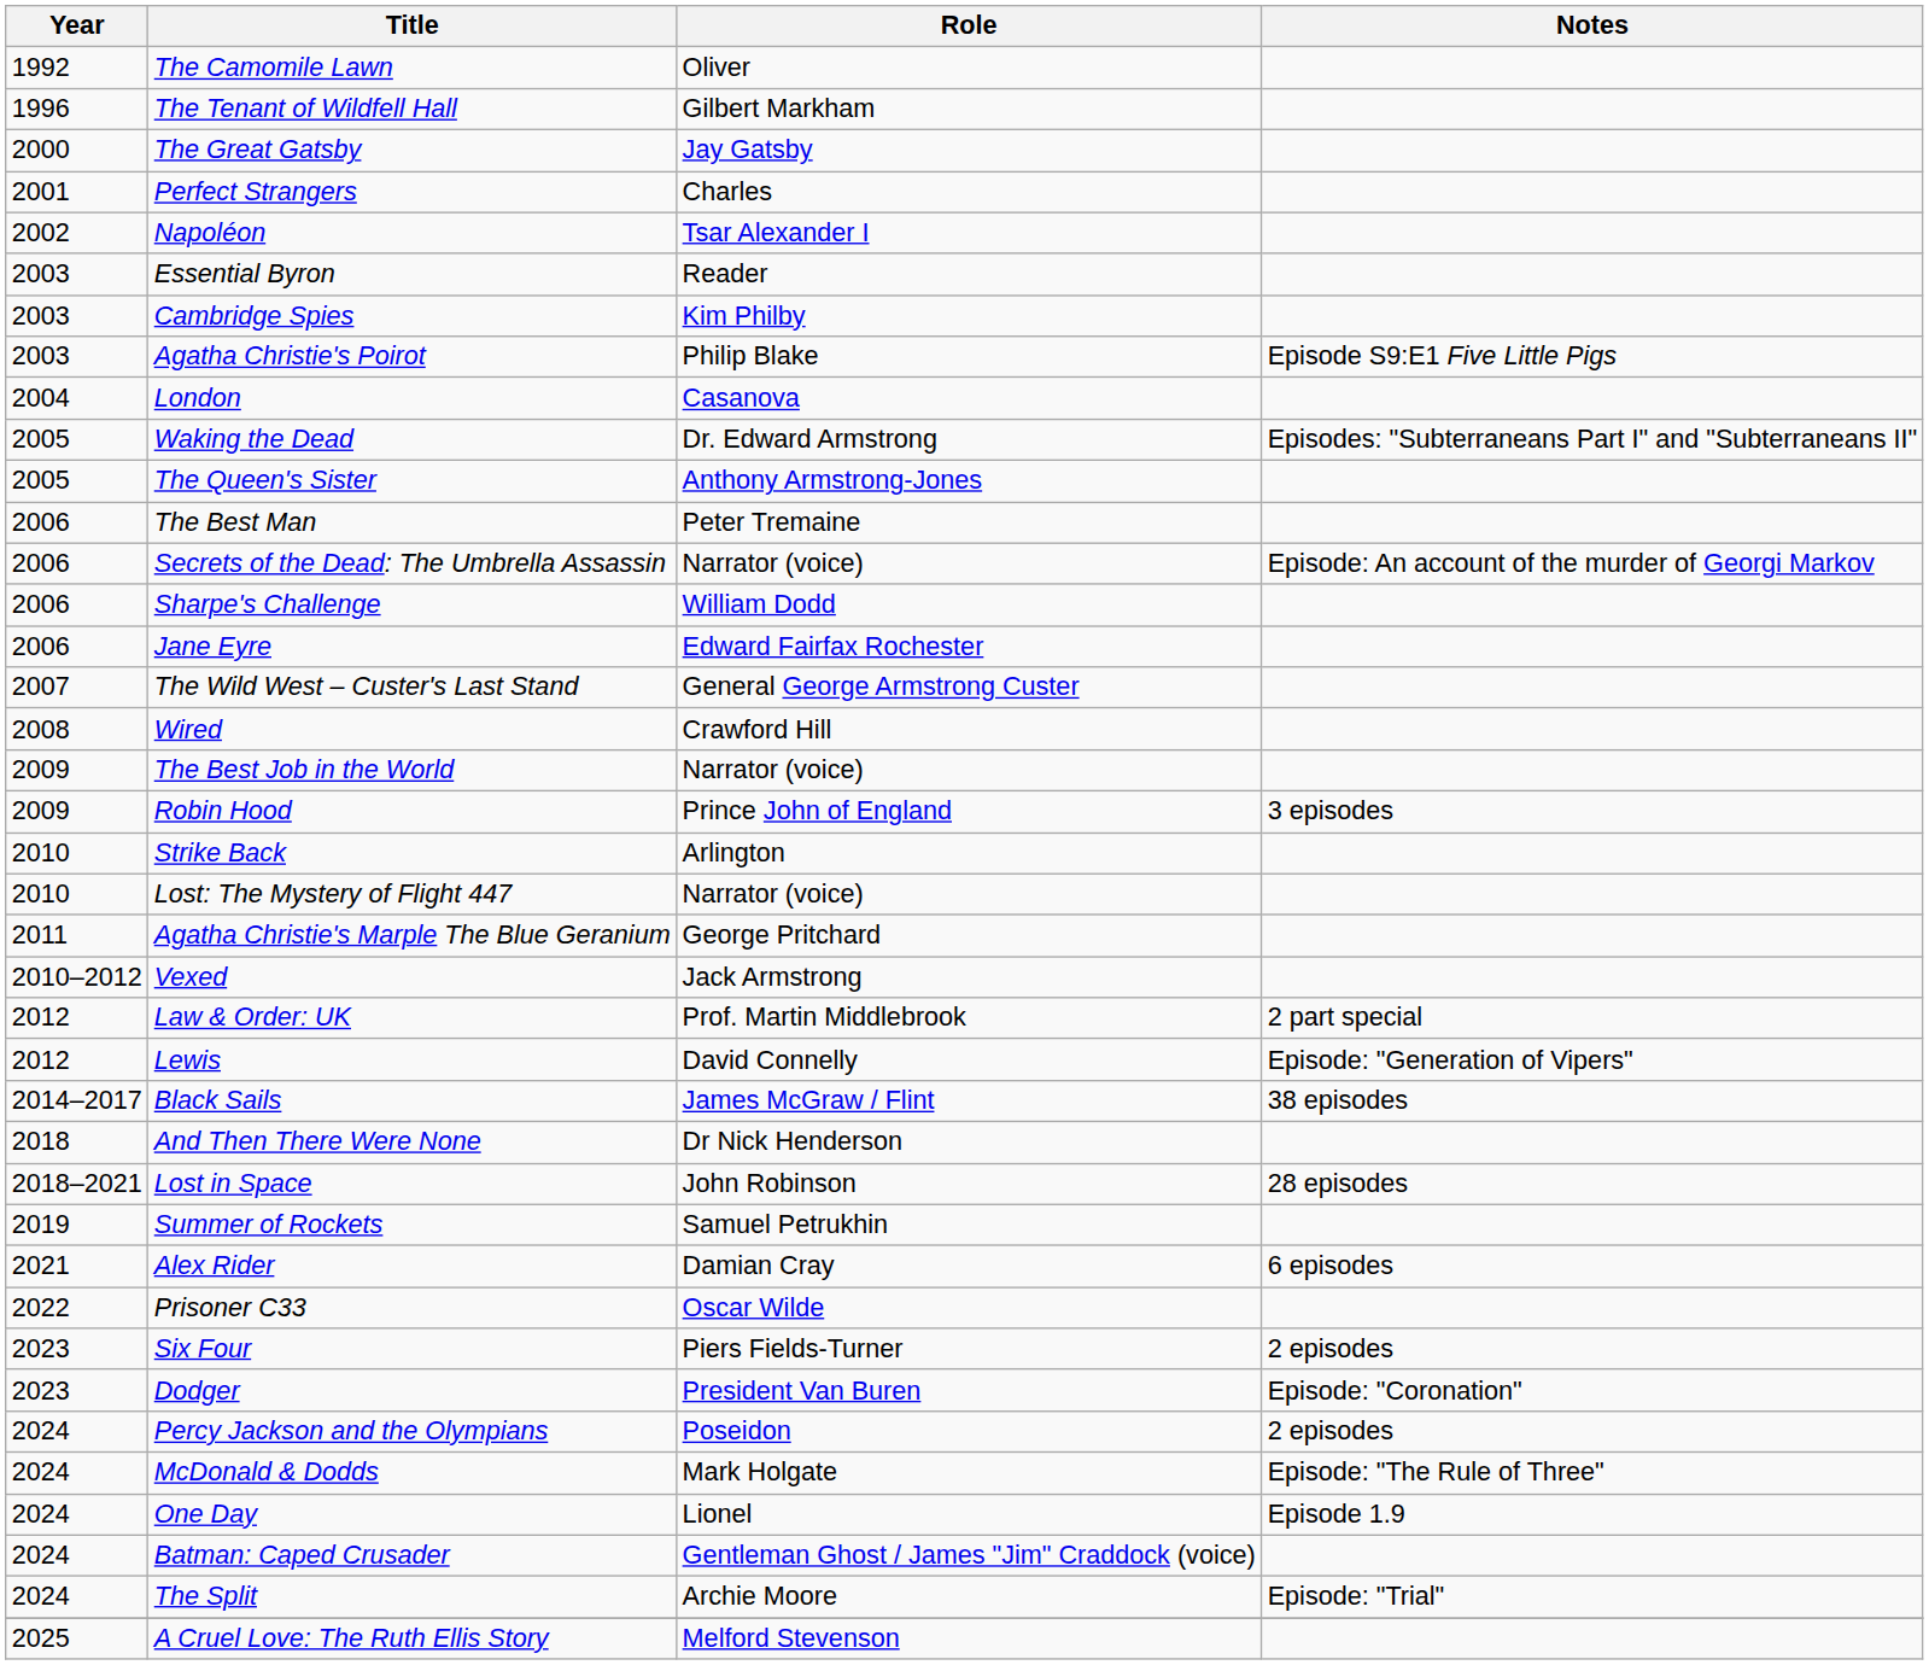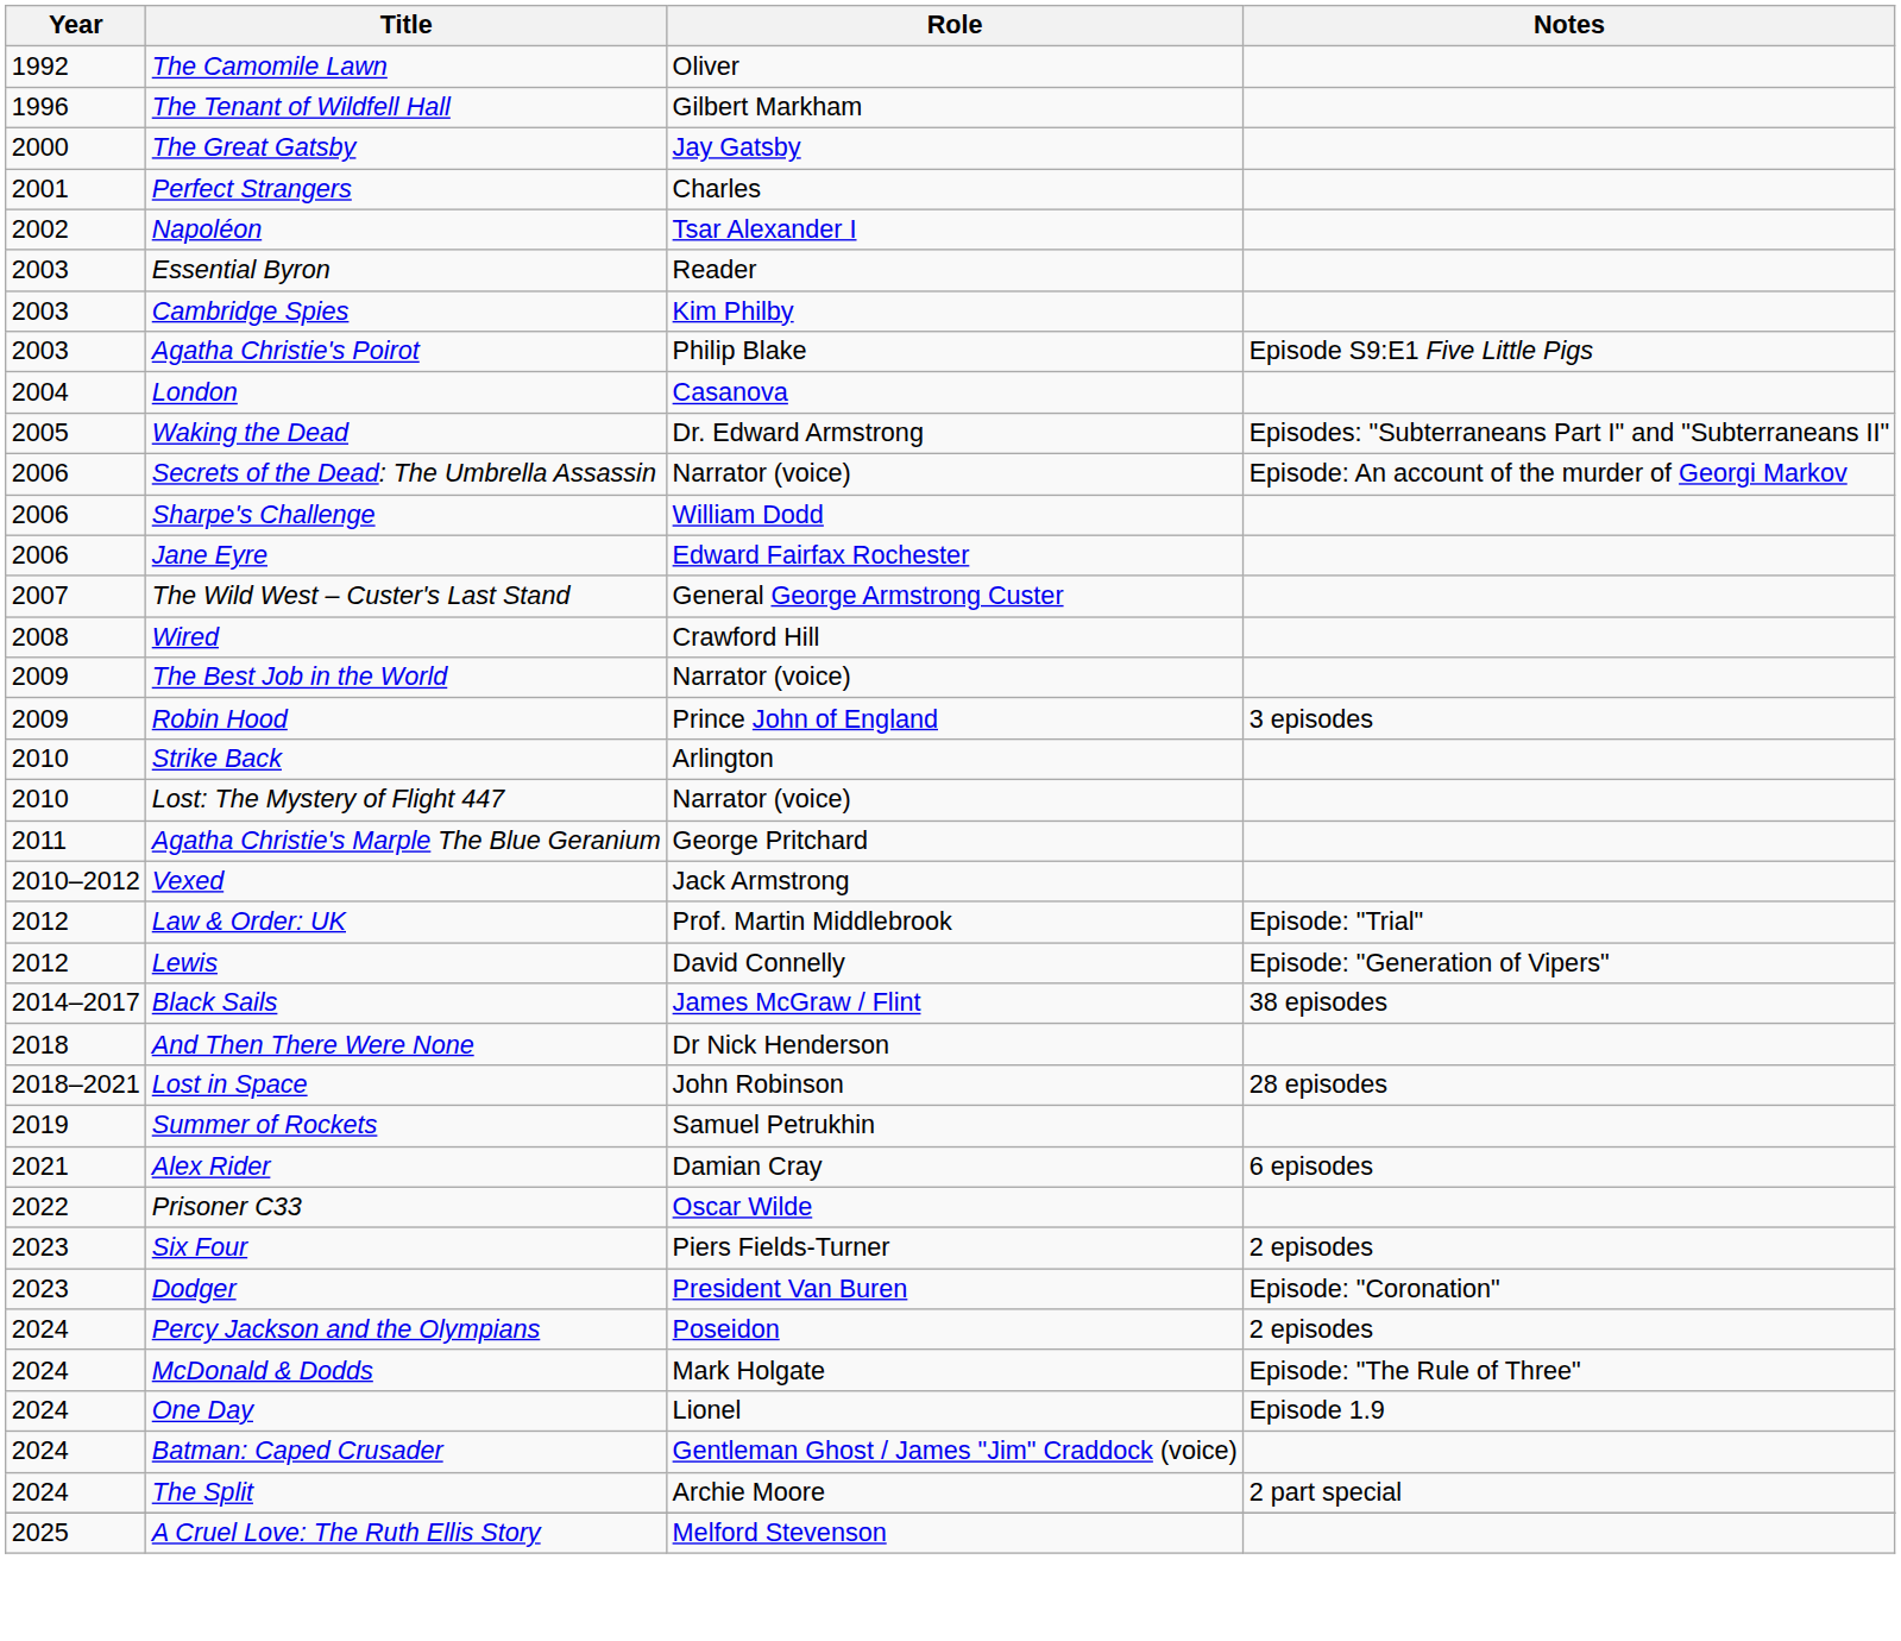- row: 2005 | The Queen's Sister | Anthony Armstrong-Jones
- row: 2006 | The Best Man | Peter Tremaine
Law & Order: UK | Notes: 2 part special -> Episode: "Trial"
The Split | Notes: Episode: "Trial" -> 2 part special
